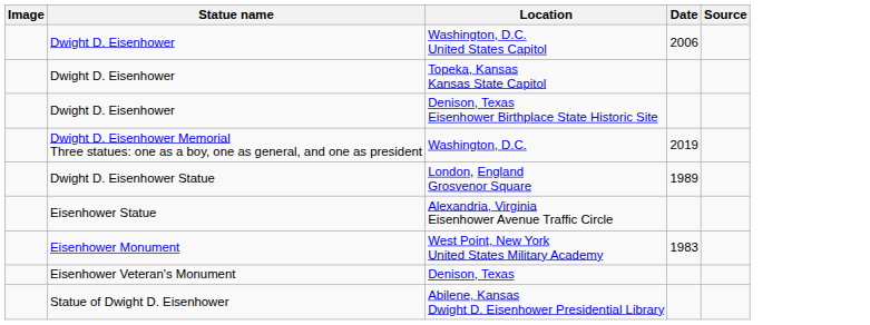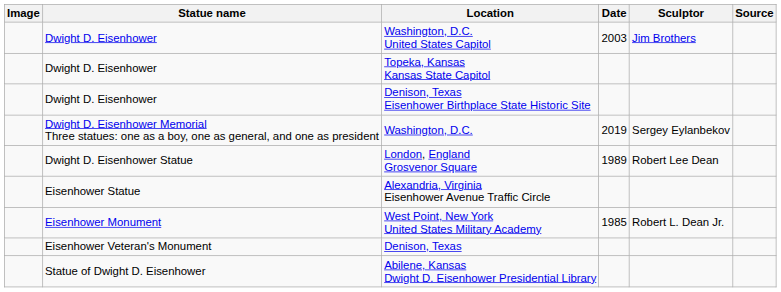+ column: Sculptor | Jim Brothers | Sergey Eylanbekov | Robert Lee Dean | Robert L. Dean Jr.
Washington, D.C. United States Capitol | Date: 2006 -> 2003
West Point, New York United States Military Academy | Date: 1983 -> 1985
